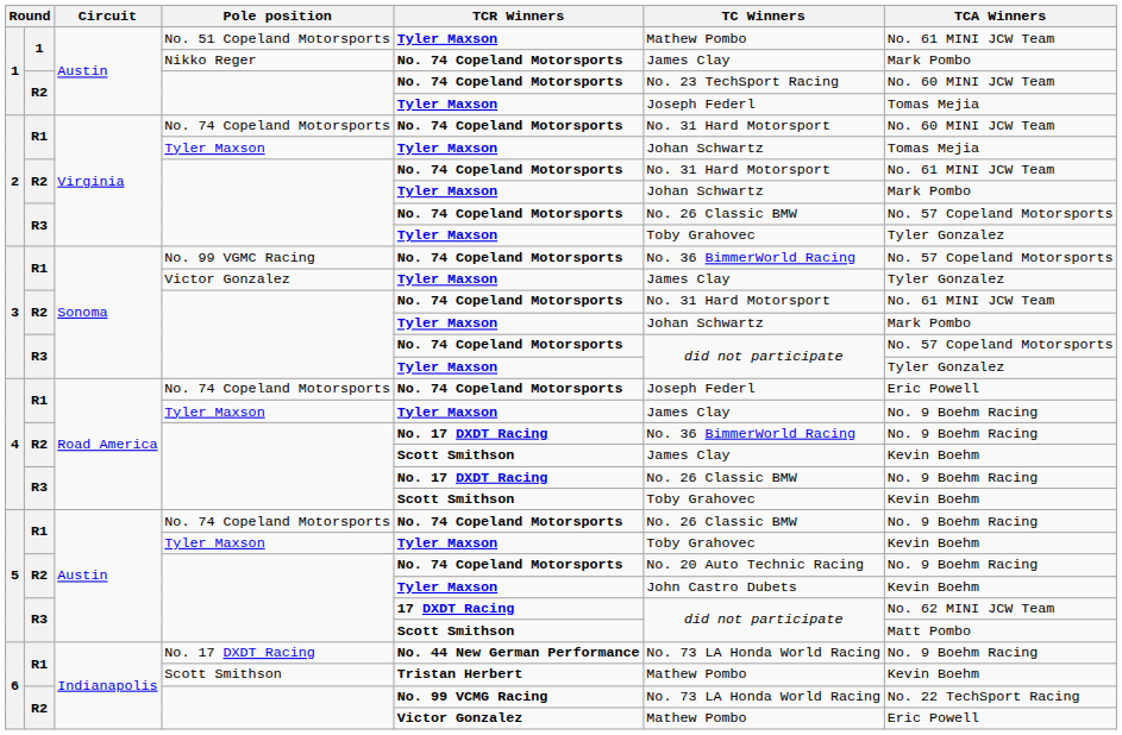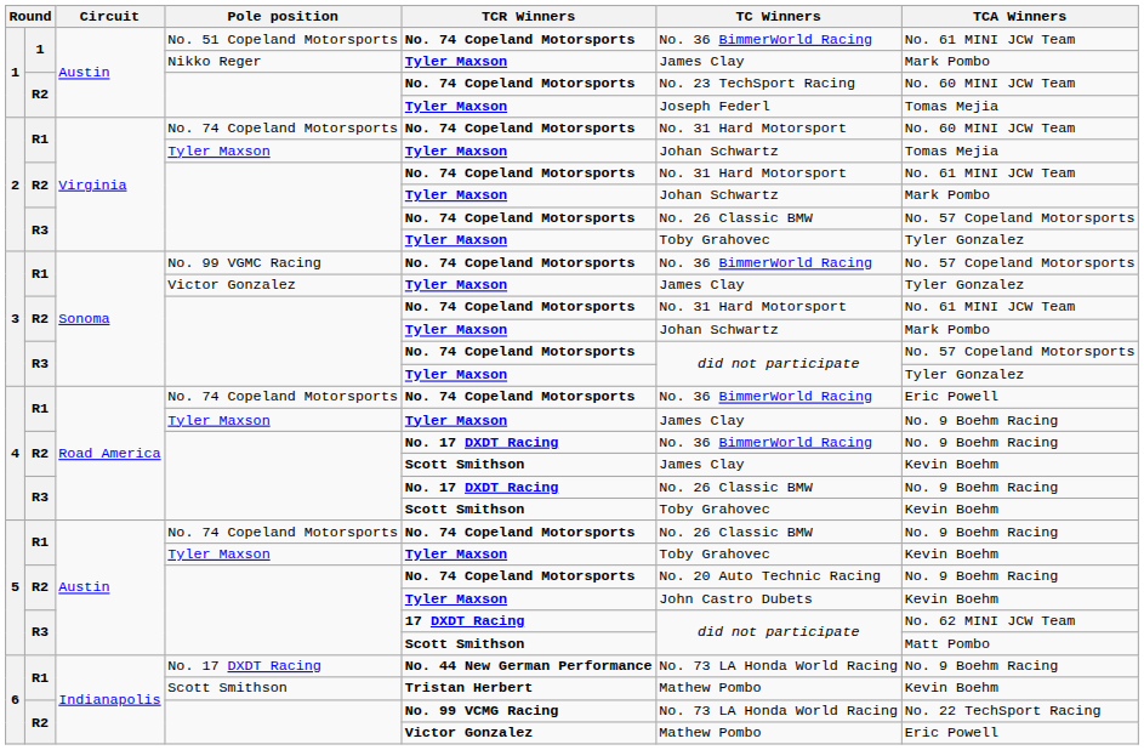No. 51 Copeland Motorsports | TCR Winners: Tyler Maxson -> No. 74 Copeland Motorsports
No. 51 Copeland Motorsports | TC Winners: Mathew Pombo -> No. 36 BimmerWorld Racing
Nikko Reger | TCR Winners: No. 74 Copeland Motorsports -> Tyler Maxson
4 / No. 74 Copeland Motorsports | TC Winners: Joseph Federl -> No. 36 BimmerWorld Racing
